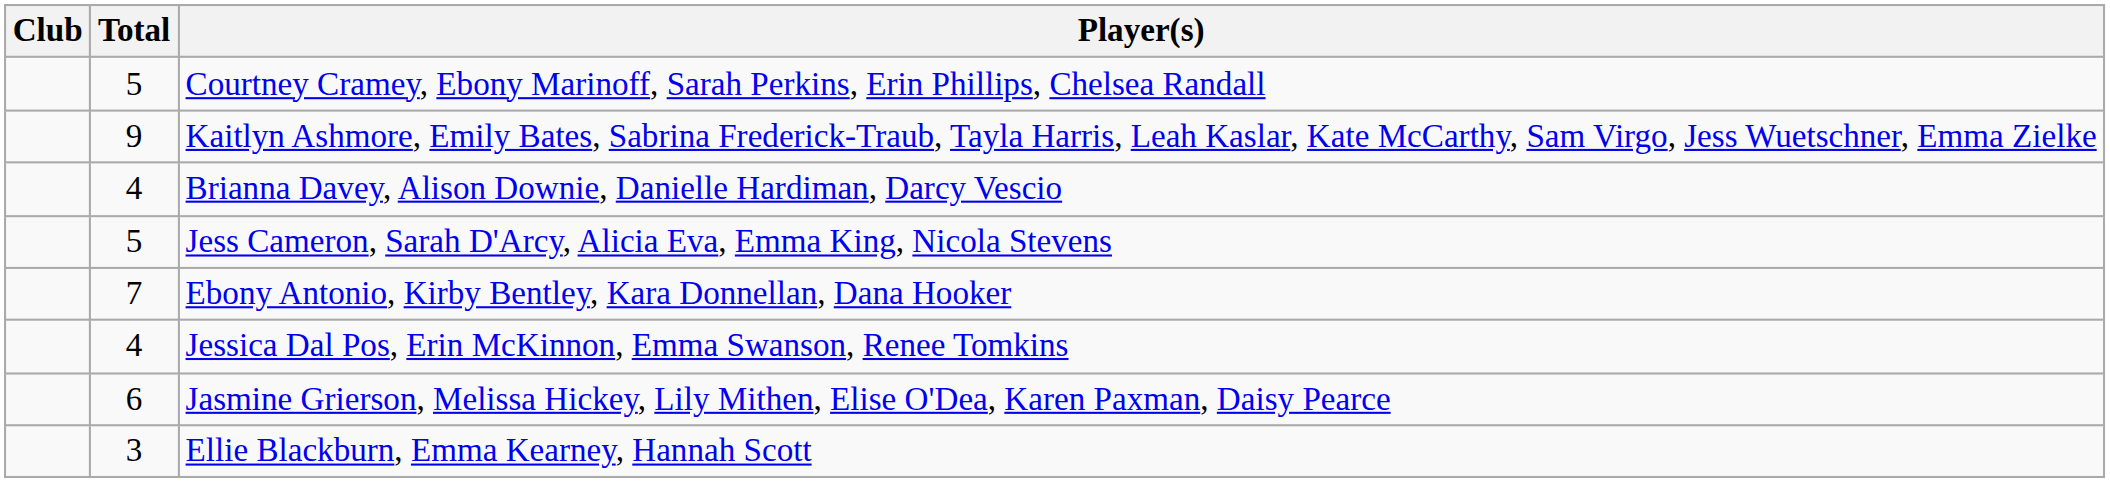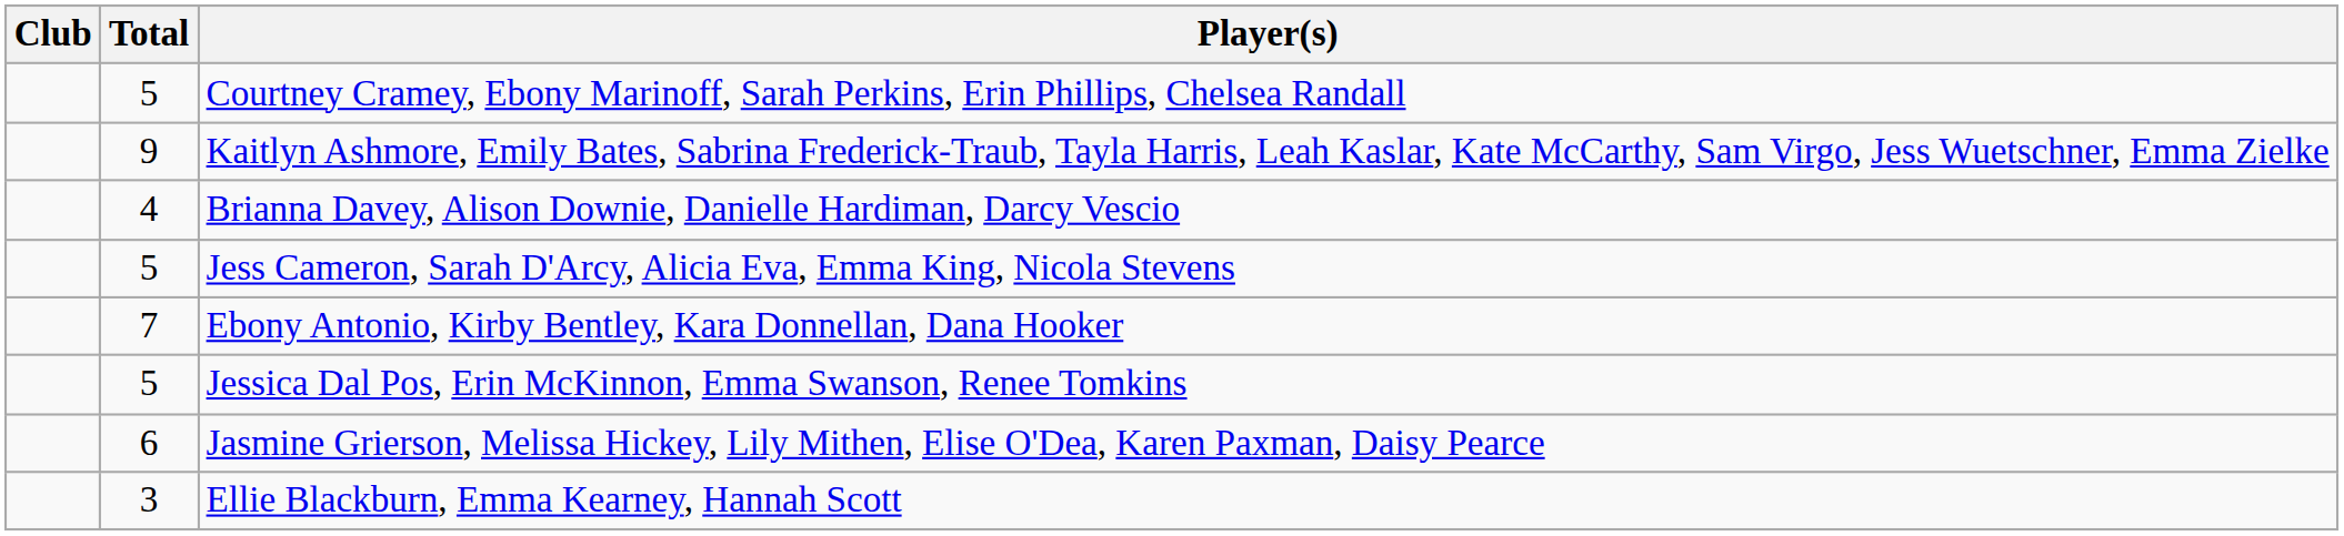Jessica Dal Pos, Erin McKinnon, Emma Swanson, Renee Tomkins | Total: 4 -> 5
